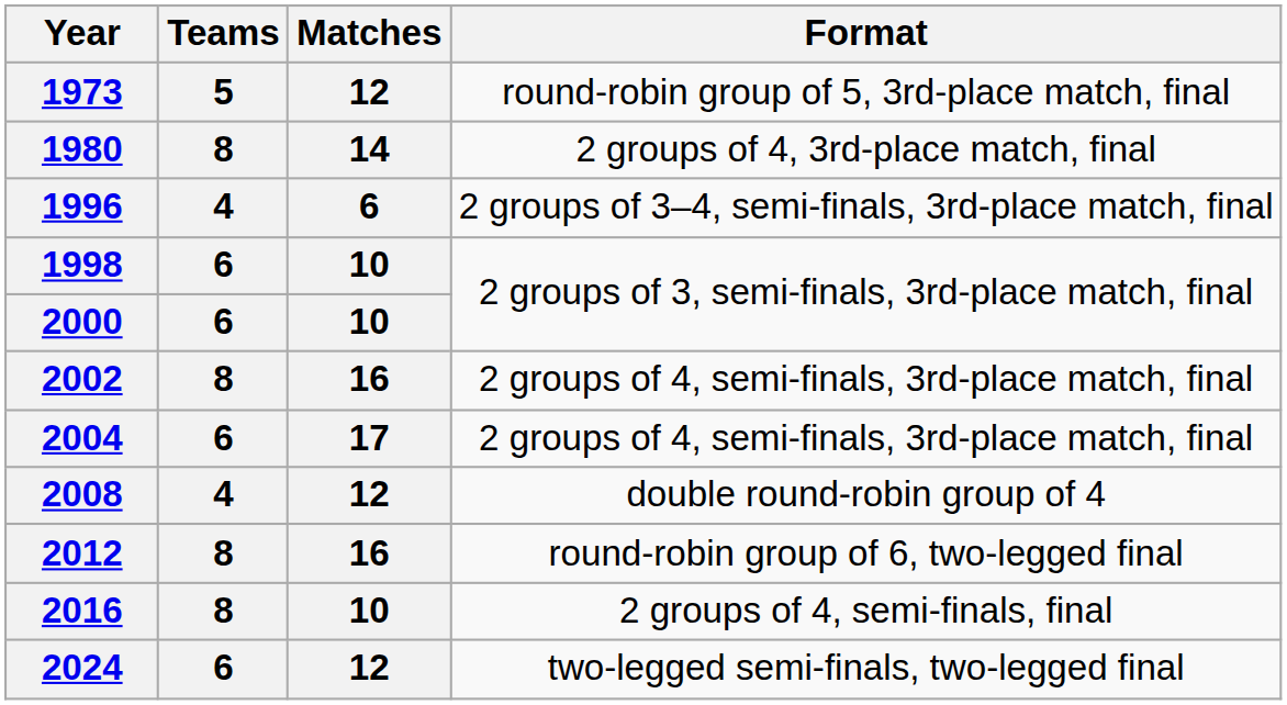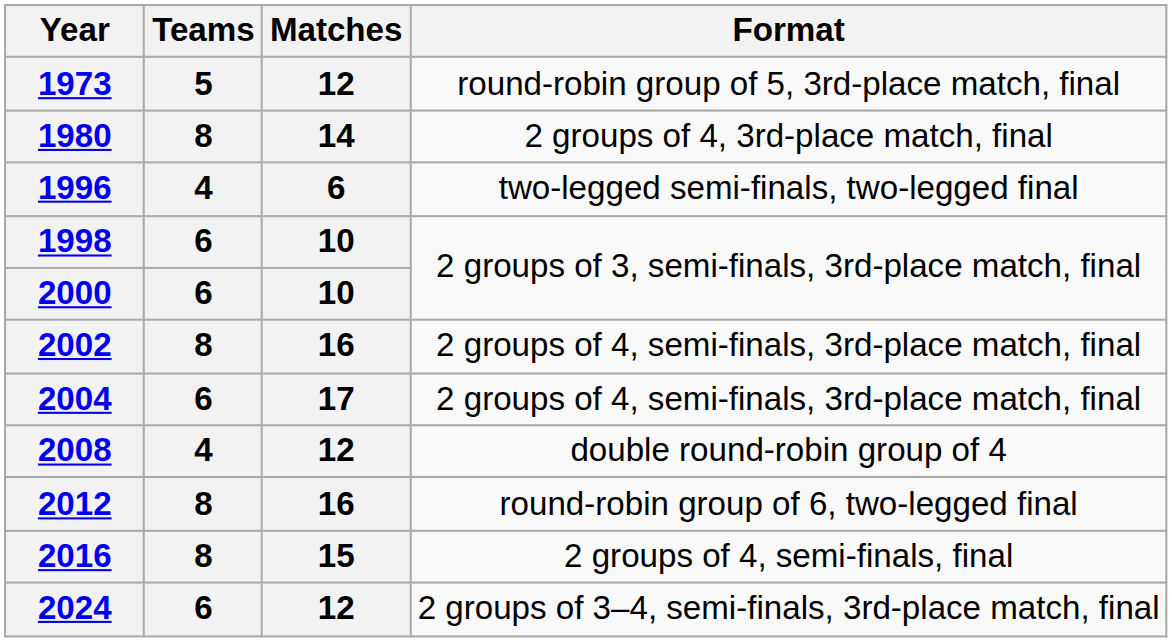1996 | Format: 2 groups of 3–4, semi-finals, 3rd-place match, final -> two-legged semi-finals, two-legged final
2016 | Matches: 10 -> 15
2024 | Format: two-legged semi-finals, two-legged final -> 2 groups of 3–4, semi-finals, 3rd-place match, final
